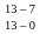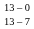rows swapped: 13 – 0 <-> 13 – 7
